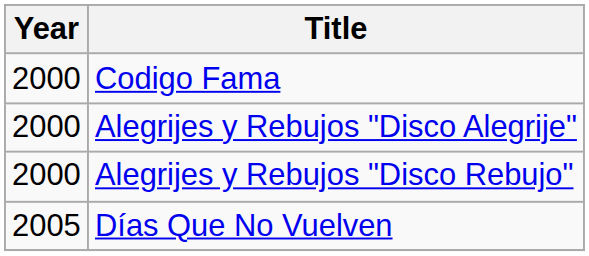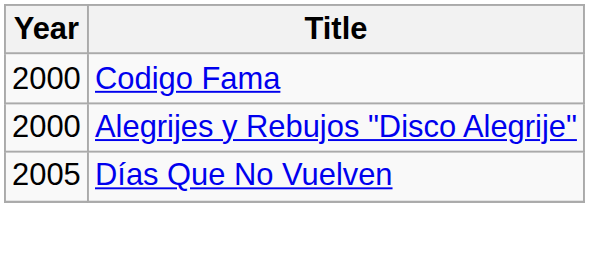- row: 2000 | Alegrijes y Rebujos "Disco Rebujo"
